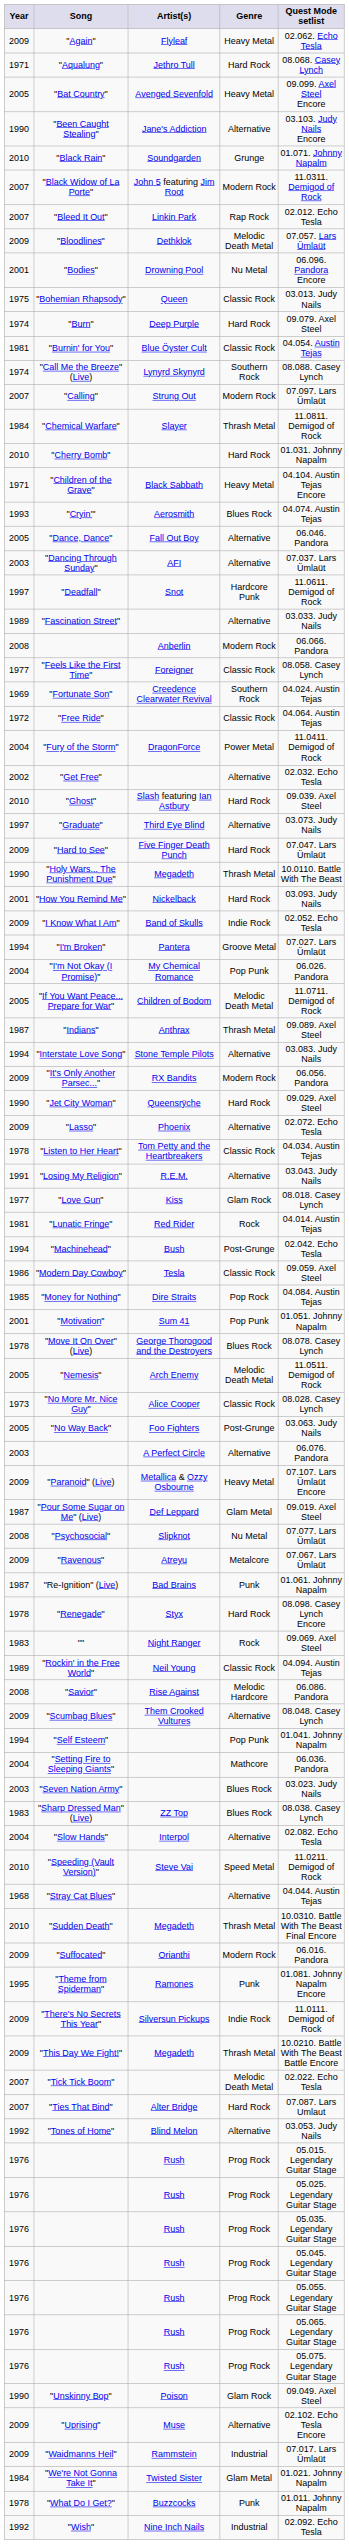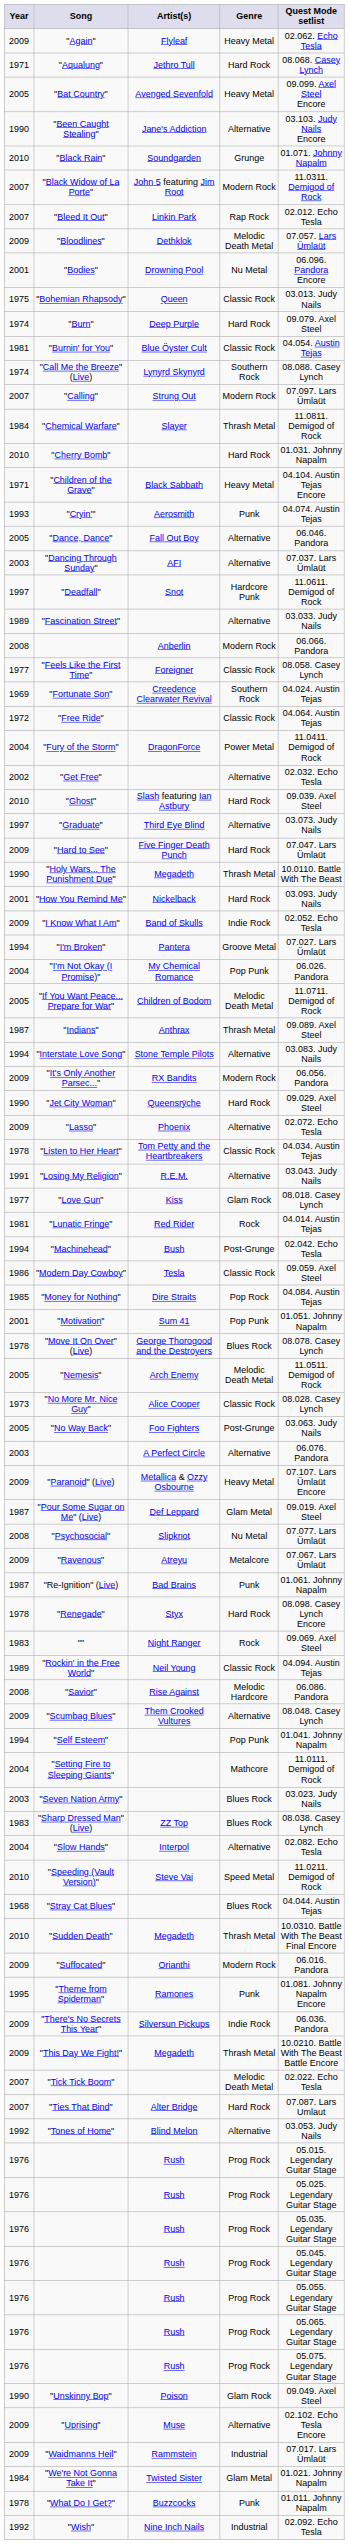"Cryin'" | Genre: Blues Rock -> Punk
"Setting Fire to Sleeping Giants" | Quest Mode setlist: 06.036. Pandora -> 11.0111. Demigod of Rock
"Stray Cat Blues" | Genre: Alternative -> Blues Rock
"There's No Secrets This Year" | Quest Mode setlist: 11.0111. Demigod of Rock -> 06.036. Pandora
